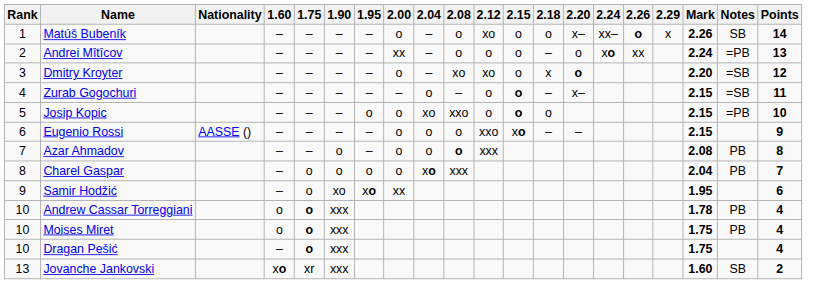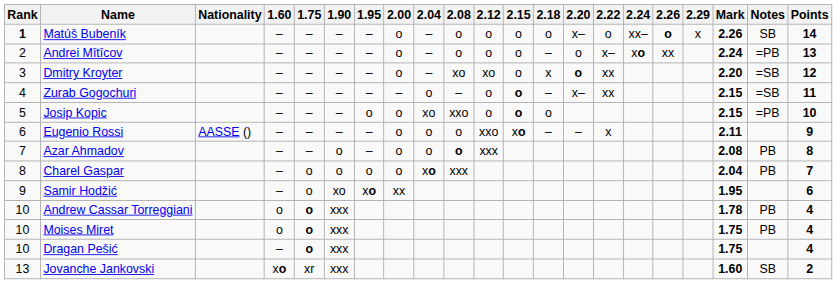+ column: 2.22 | o | x– | xx | xx | x
Matúš Bubeník | Rank: normal -> bold
Matúš Bubeník | 2.12: xo -> o
Andrei Mîtîcov | 2.00: xx -> o
Eugenio Rossi | Mark: 2.15 -> 2.11
